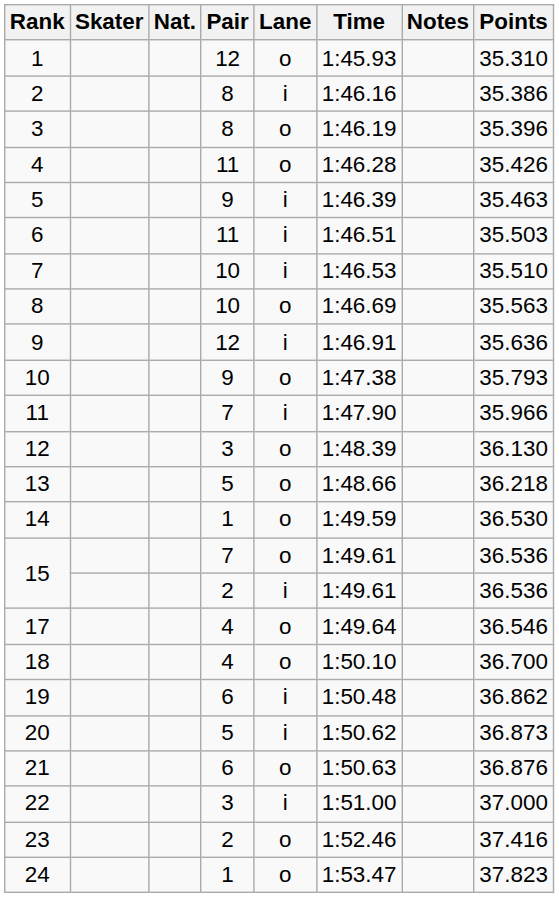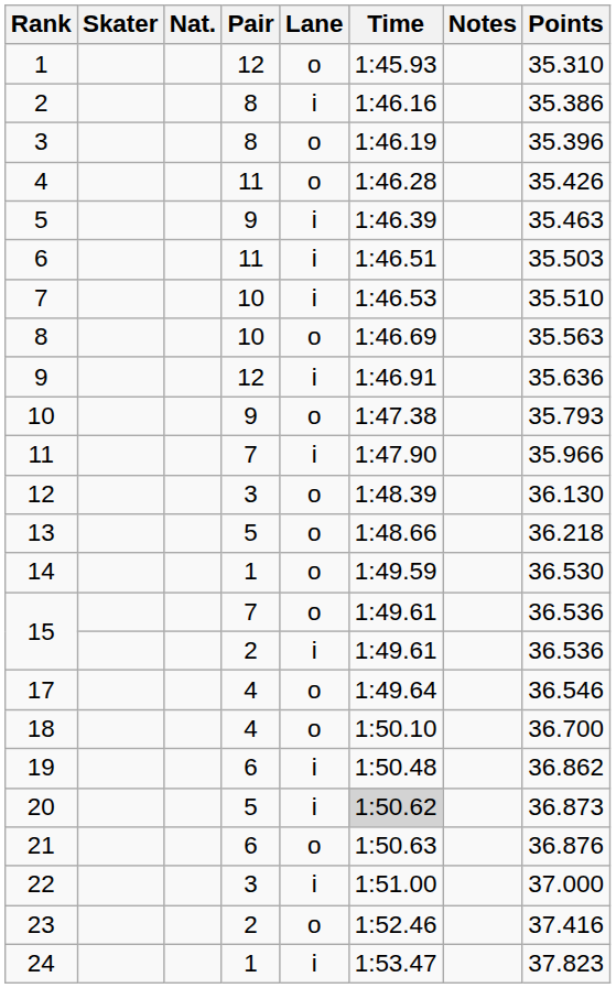20 | Time: no background -> lightgrey background
24 | Lane: o -> i
